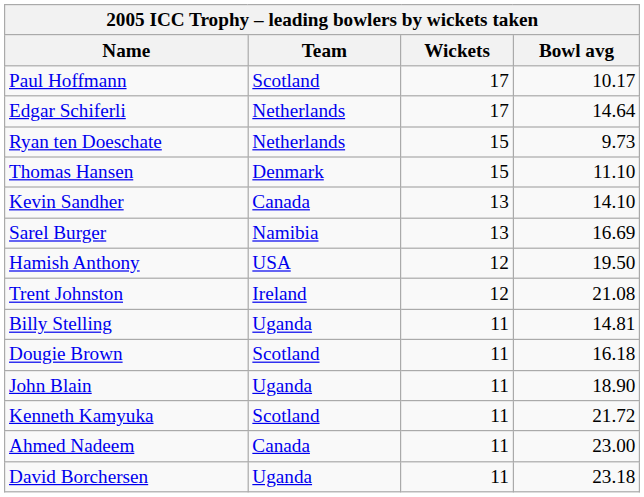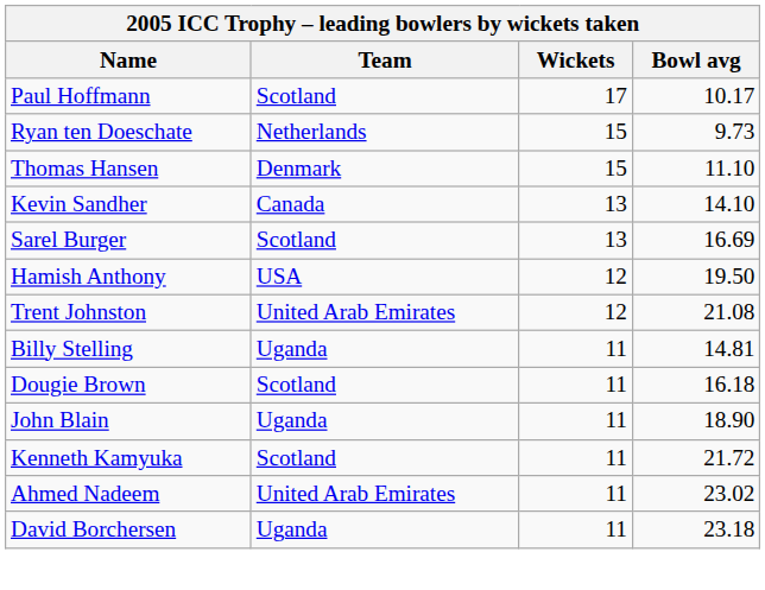- row: Edgar Schiferli | Netherlands | 17 | 14.64
Sarel Burger | Team: Namibia -> Scotland
Trent Johnston | Team: Ireland -> United Arab Emirates
Ahmed Nadeem | Team: Canada -> United Arab Emirates
Ahmed Nadeem | Bowl avg: 23.00 -> 23.02
